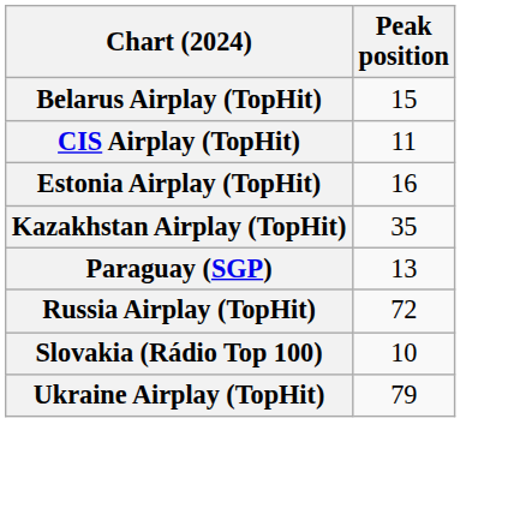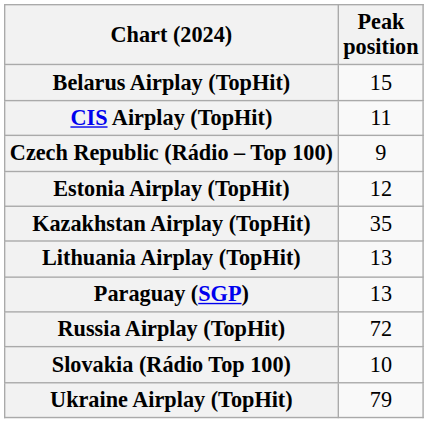+ row: Czech Republic (Rádio – Top 100) | 9
Estonia Airplay (TopHit) | Peak position: 16 -> 12
+ row: Lithuania Airplay (TopHit) | 13
